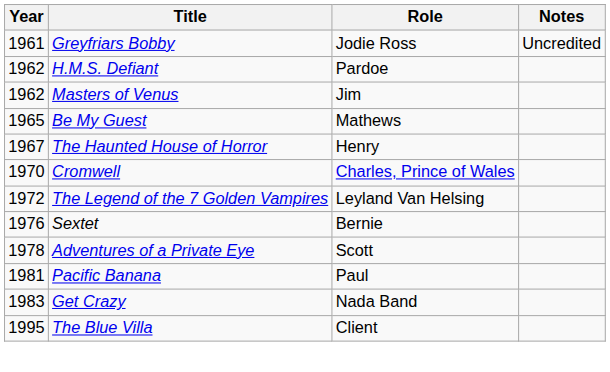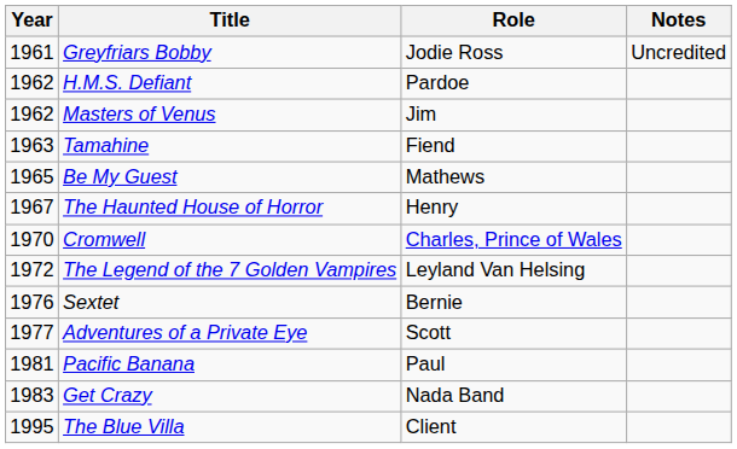+ row: 1963 | Tamahine | Fiend
Adventures of a Private Eye | Year: 1978 -> 1977
